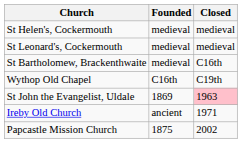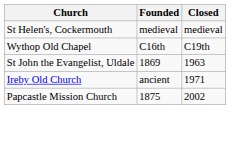- row: St Leonard's, Cockermouth | medieval | medieval
- row: St Bartholomew, Brackenthwaite | medieval | C16th
St John the Evangelist, Uldale | Closed: pink background -> no background
